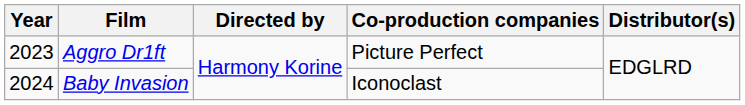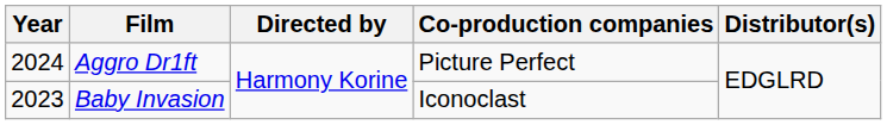Aggro Dr1ft | Year: 2023 -> 2024
Baby Invasion | Year: 2024 -> 2023
